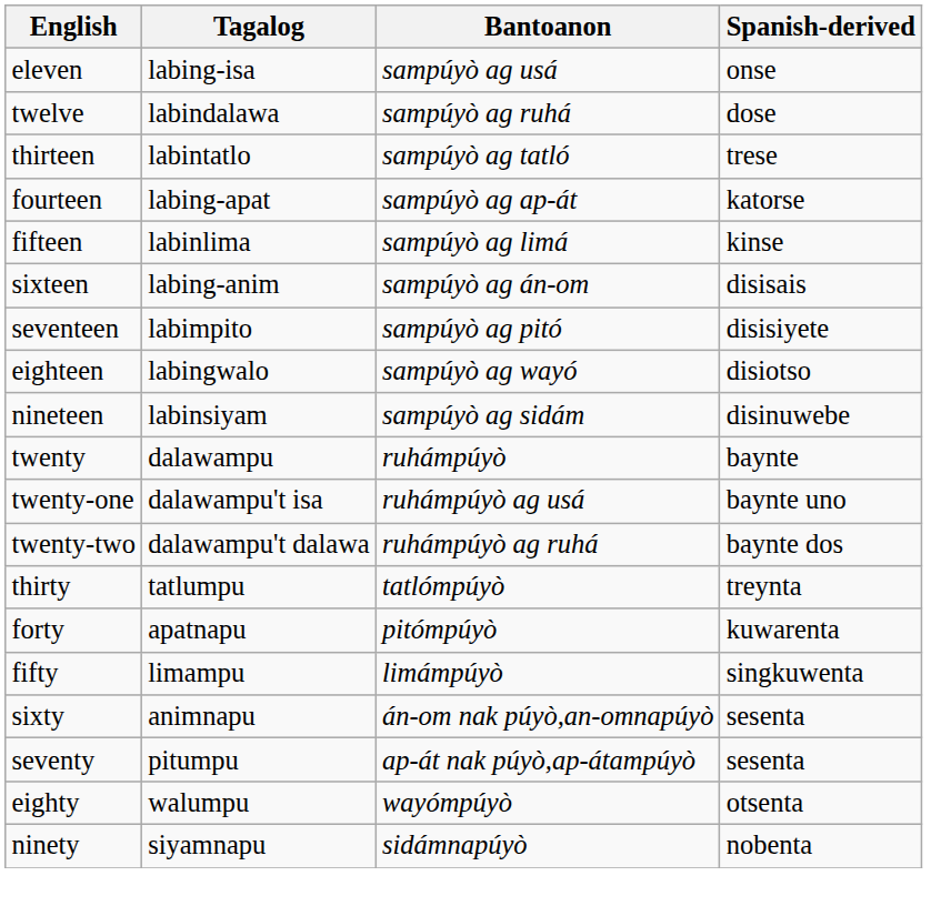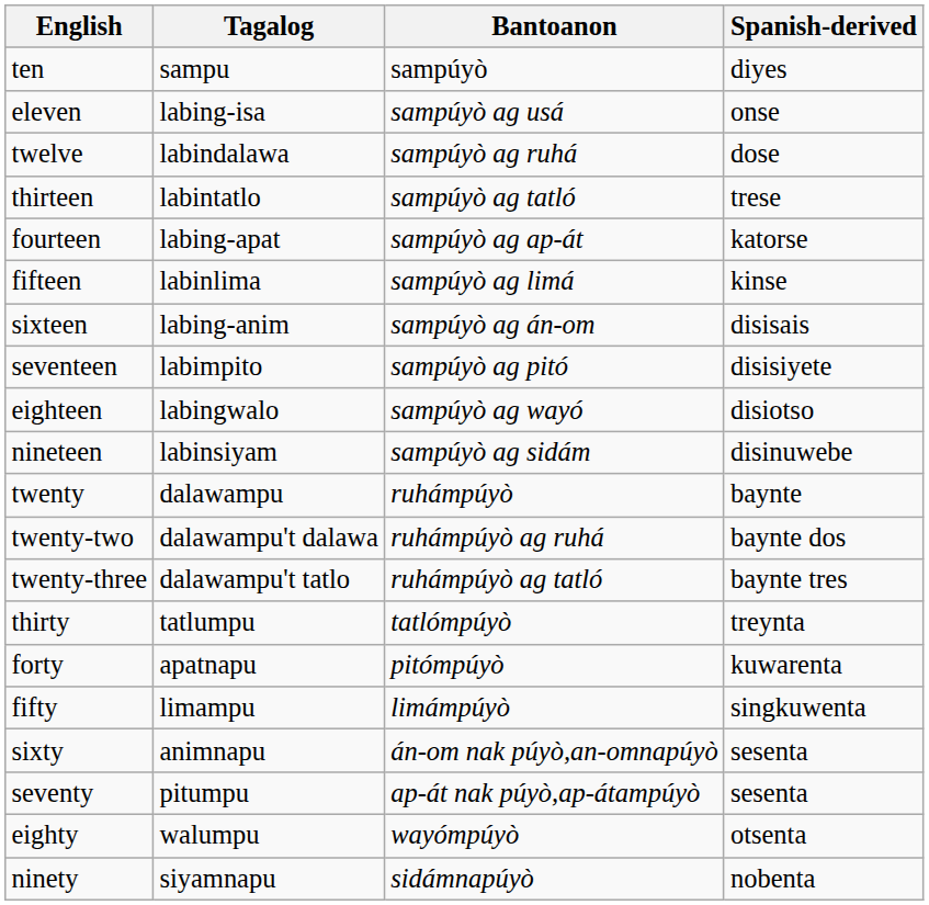+ row: ten | sampu | sampúyò | diyes
- row: twenty-one | dalawampu't isa | ruhámpúyò ag usá | baynte uno
+ row: twenty-three | dalawampu't tatlo | ruhámpúyò ag tatló | baynte tres
